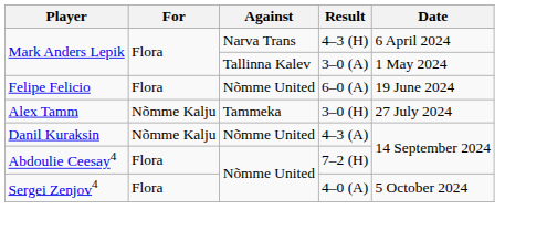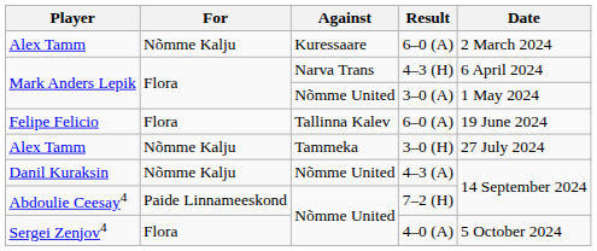+ row: Alex Tamm | Nõmme Kalju | Kuressaare | 6–0 (A) | 2 March 2024
3–0 (A) | Against: Tallinna Kalev -> Nõmme United
Felipe Felicio / 6–0 (A) | Against: Nõmme United -> Tallinna Kalev
7–2 (H) | For: Flora -> Paide Linnameeskond
